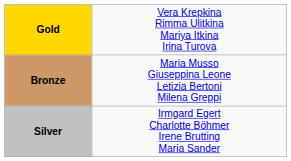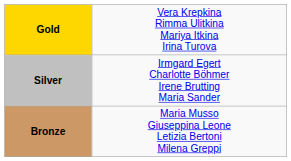rows swapped: Silver <-> Bronze
